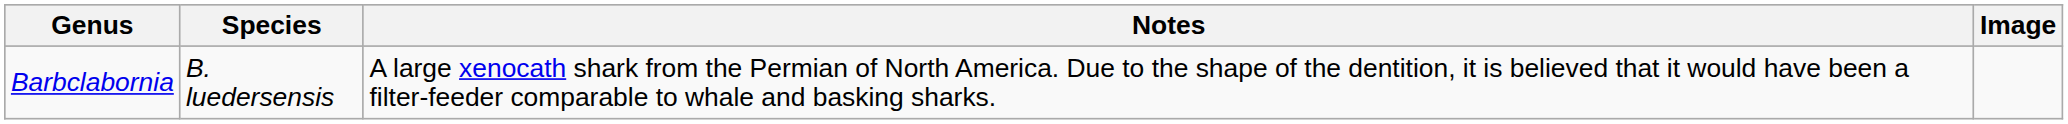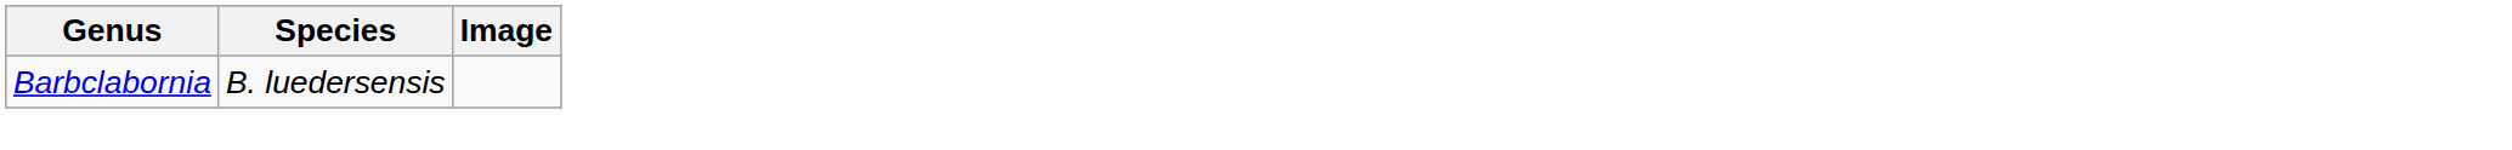- column: Notes | A large xenocath shark from the Permian of North America. Due to the shape of the dentition, it is believed that it would have been a filter-feeder comparable to whale and basking sharks.
